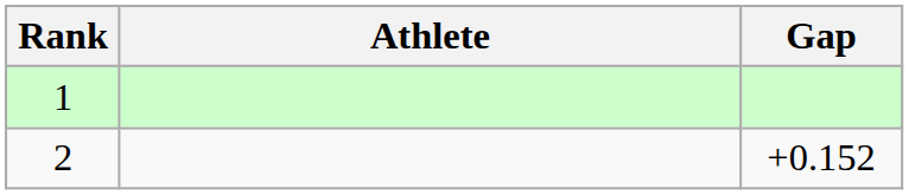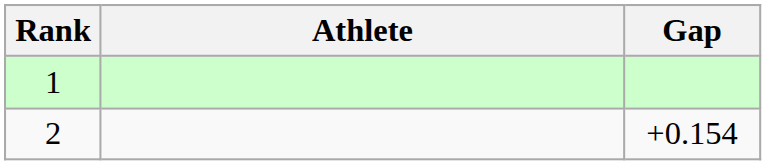2 | Gap: +0.152 -> +0.154
